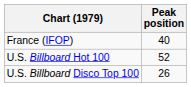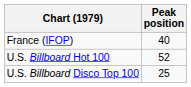U.S. Billboard Disco Top 100 | Peak position: 26 -> 25
